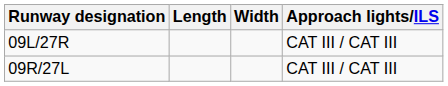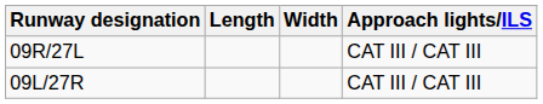rows swapped: 09L/27R <-> 09R/27L
